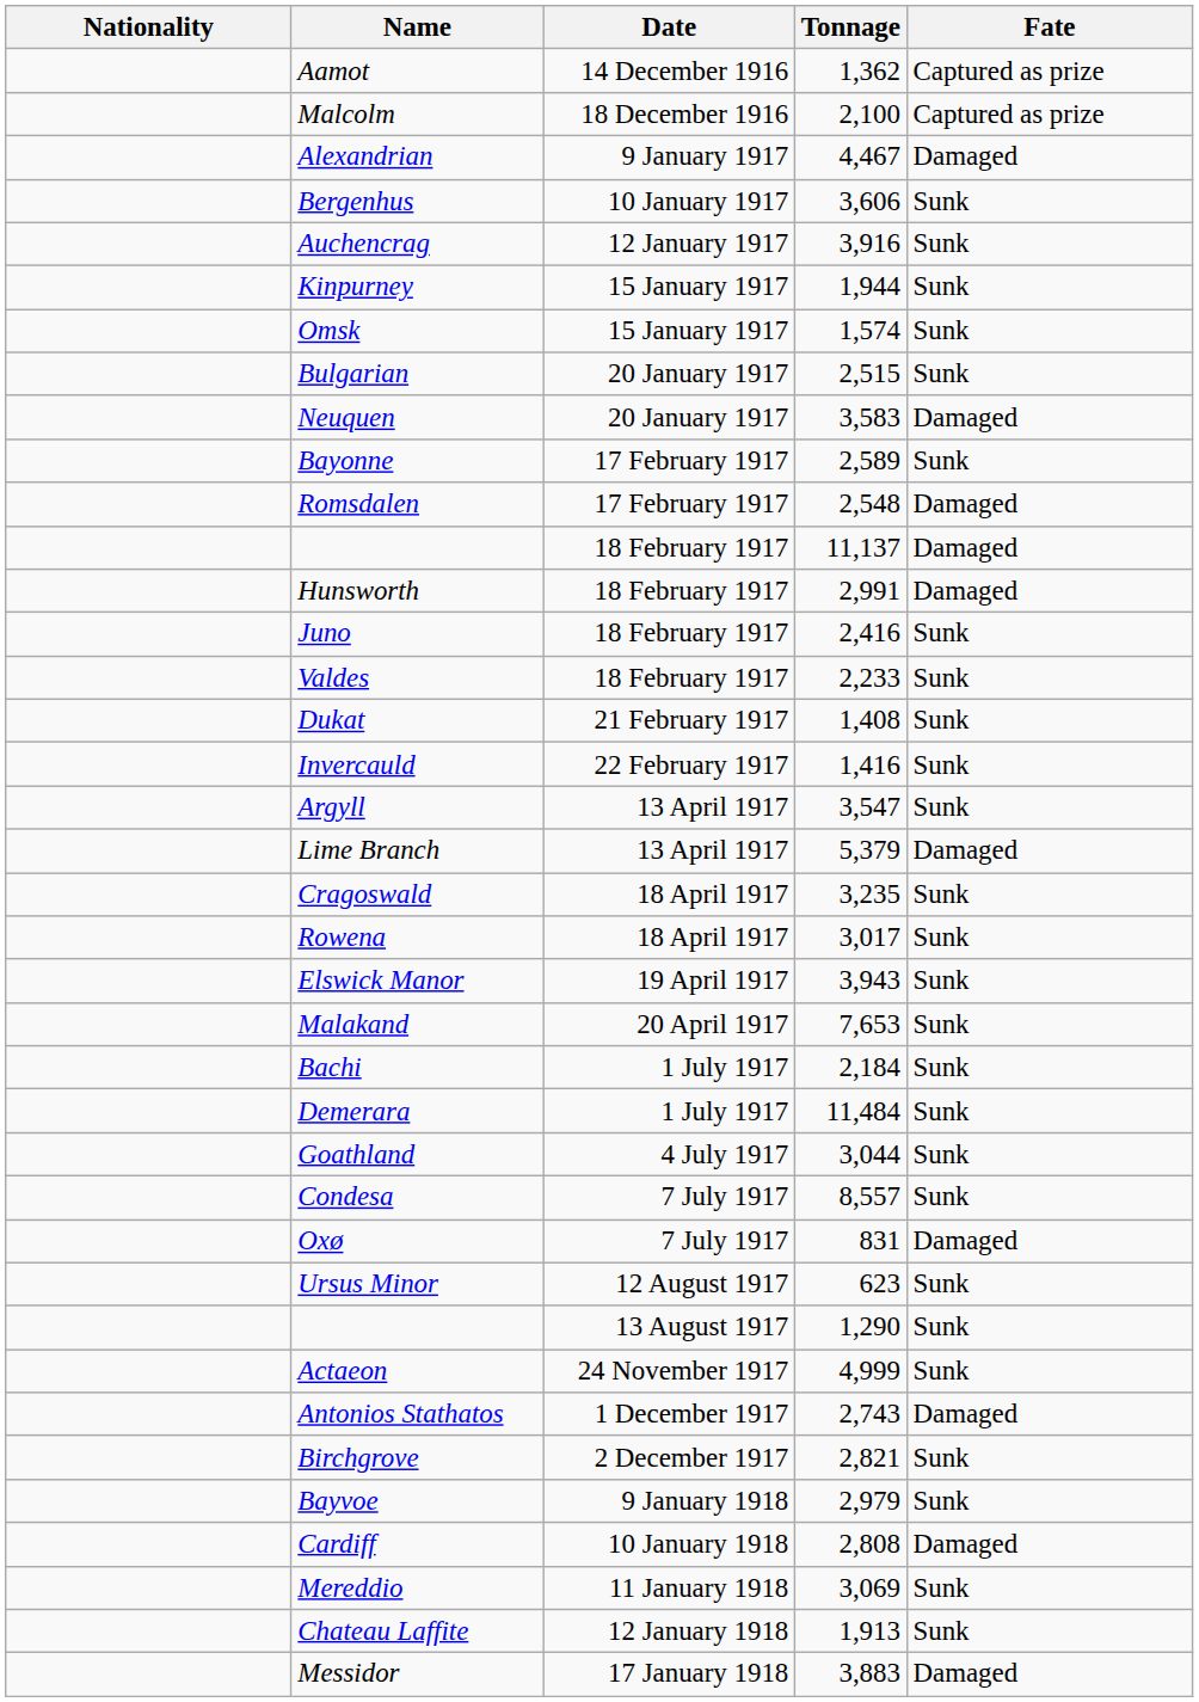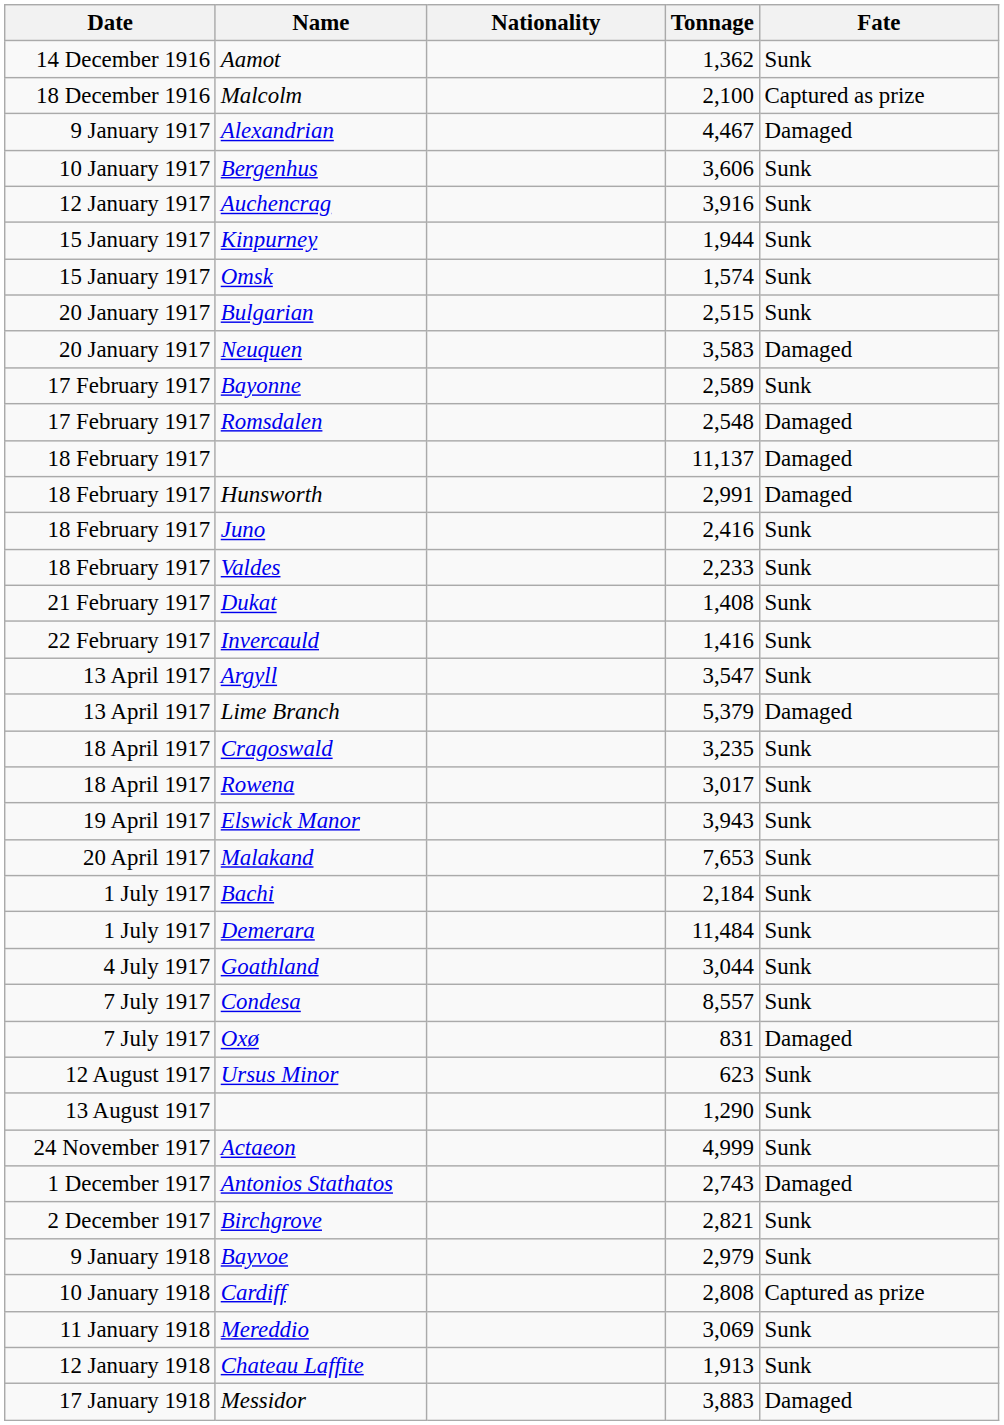columns swapped: Date <-> Nationality
Aamot | Fate: Captured as prize -> Sunk
Cardiff | Fate: Damaged -> Captured as prize
